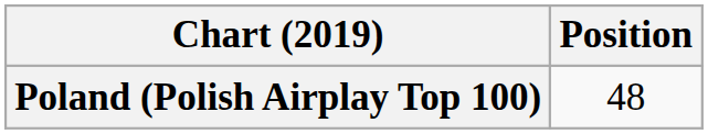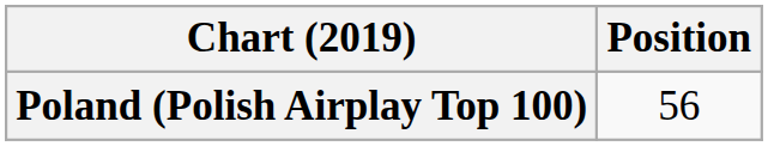Poland (Polish Airplay Top 100) | Position: 48 -> 56
